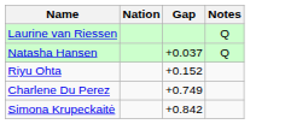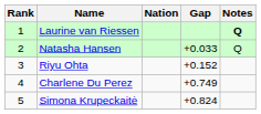+ column: Rank | 1 | 2 | 3 | 4 | 5
Laurine van Riessen | Notes: normal -> bold
Natasha Hansen | Gap: +0.037 -> +0.033
Simona Krupeckaitė | Gap: +0.842 -> +0.824
